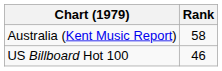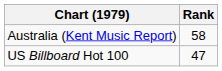US Billboard Hot 100 | Rank: 46 -> 47
